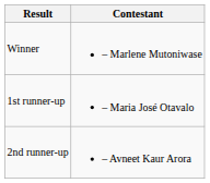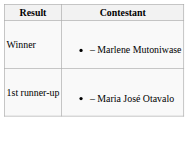- row: 2nd runner-up | – Avneet Kaur Arora
